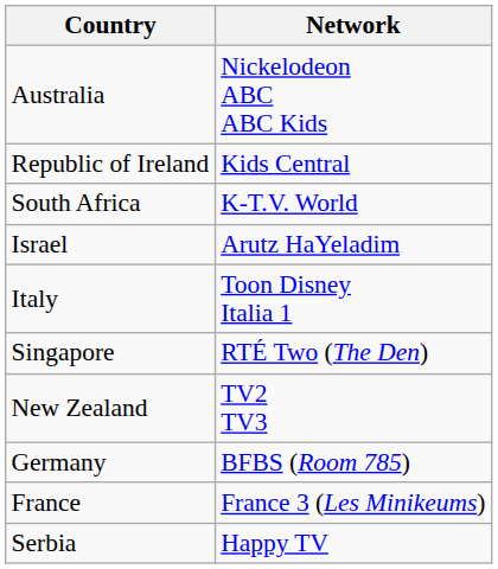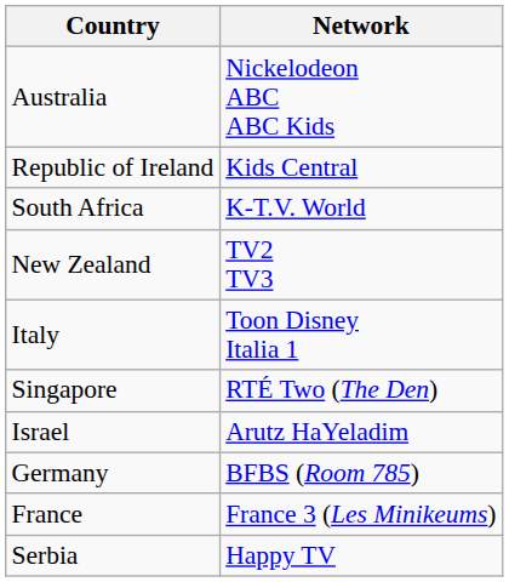rows swapped: New Zealand <-> Israel
